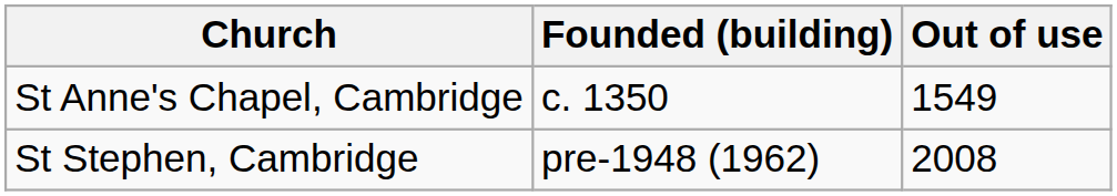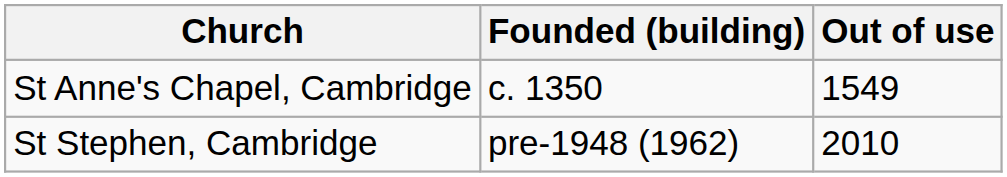St Stephen, Cambridge | Out of use: 2008 -> 2010
